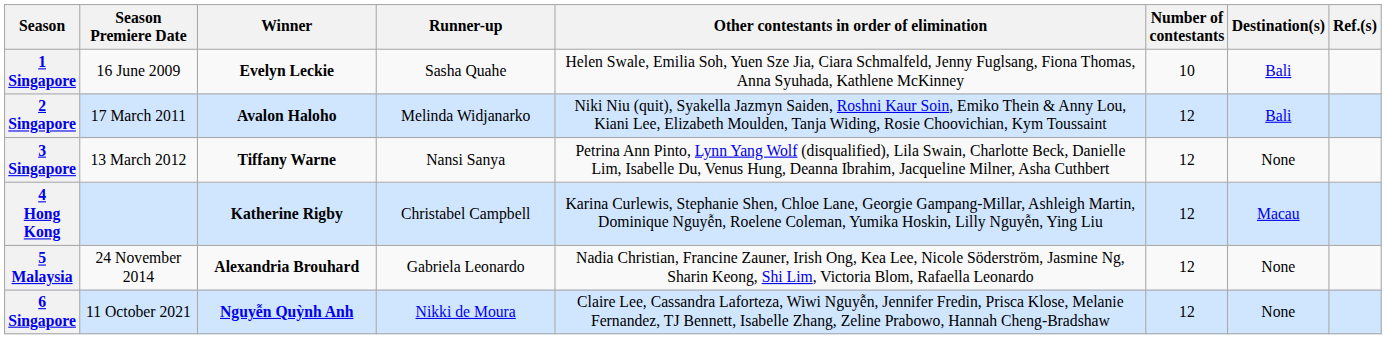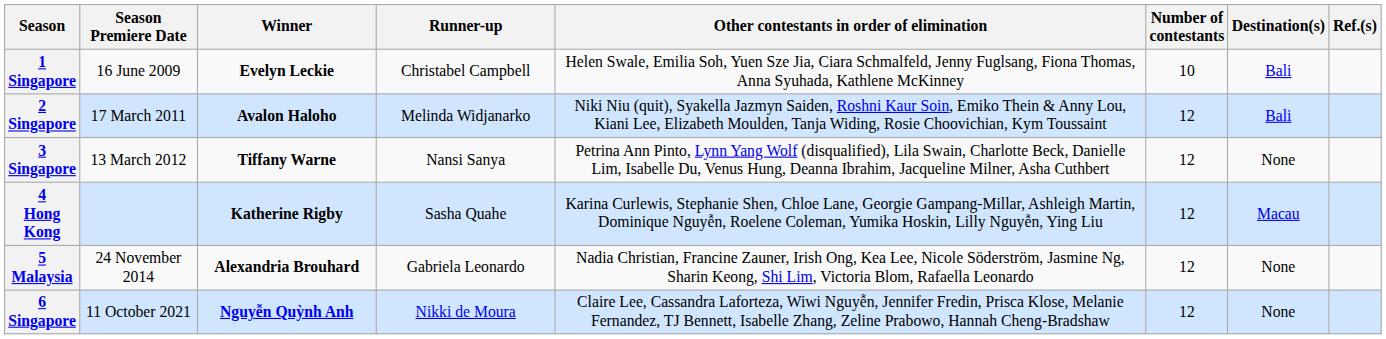1 Singapore | Runner-up: Sasha Quahe -> Christabel Campbell
4 Hong Kong | Runner-up: Christabel Campbell -> Sasha Quahe
